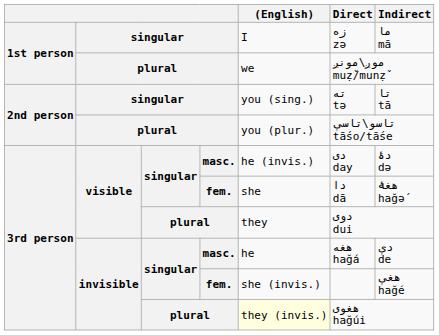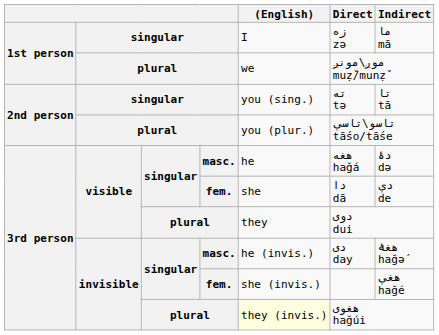visible / masc. | (English): he (invis.) -> he
visible / masc. | Direct: دی day -> هغه hağá
visible / fem. | Indirect: هغۀ hağә́ -> دې de
invisible / masc. | (English): he -> he (invis.)
invisible / masc. | Direct: هغه hağá -> دی day
invisible / masc. | Indirect: دې de -> هغۀ hağә́
